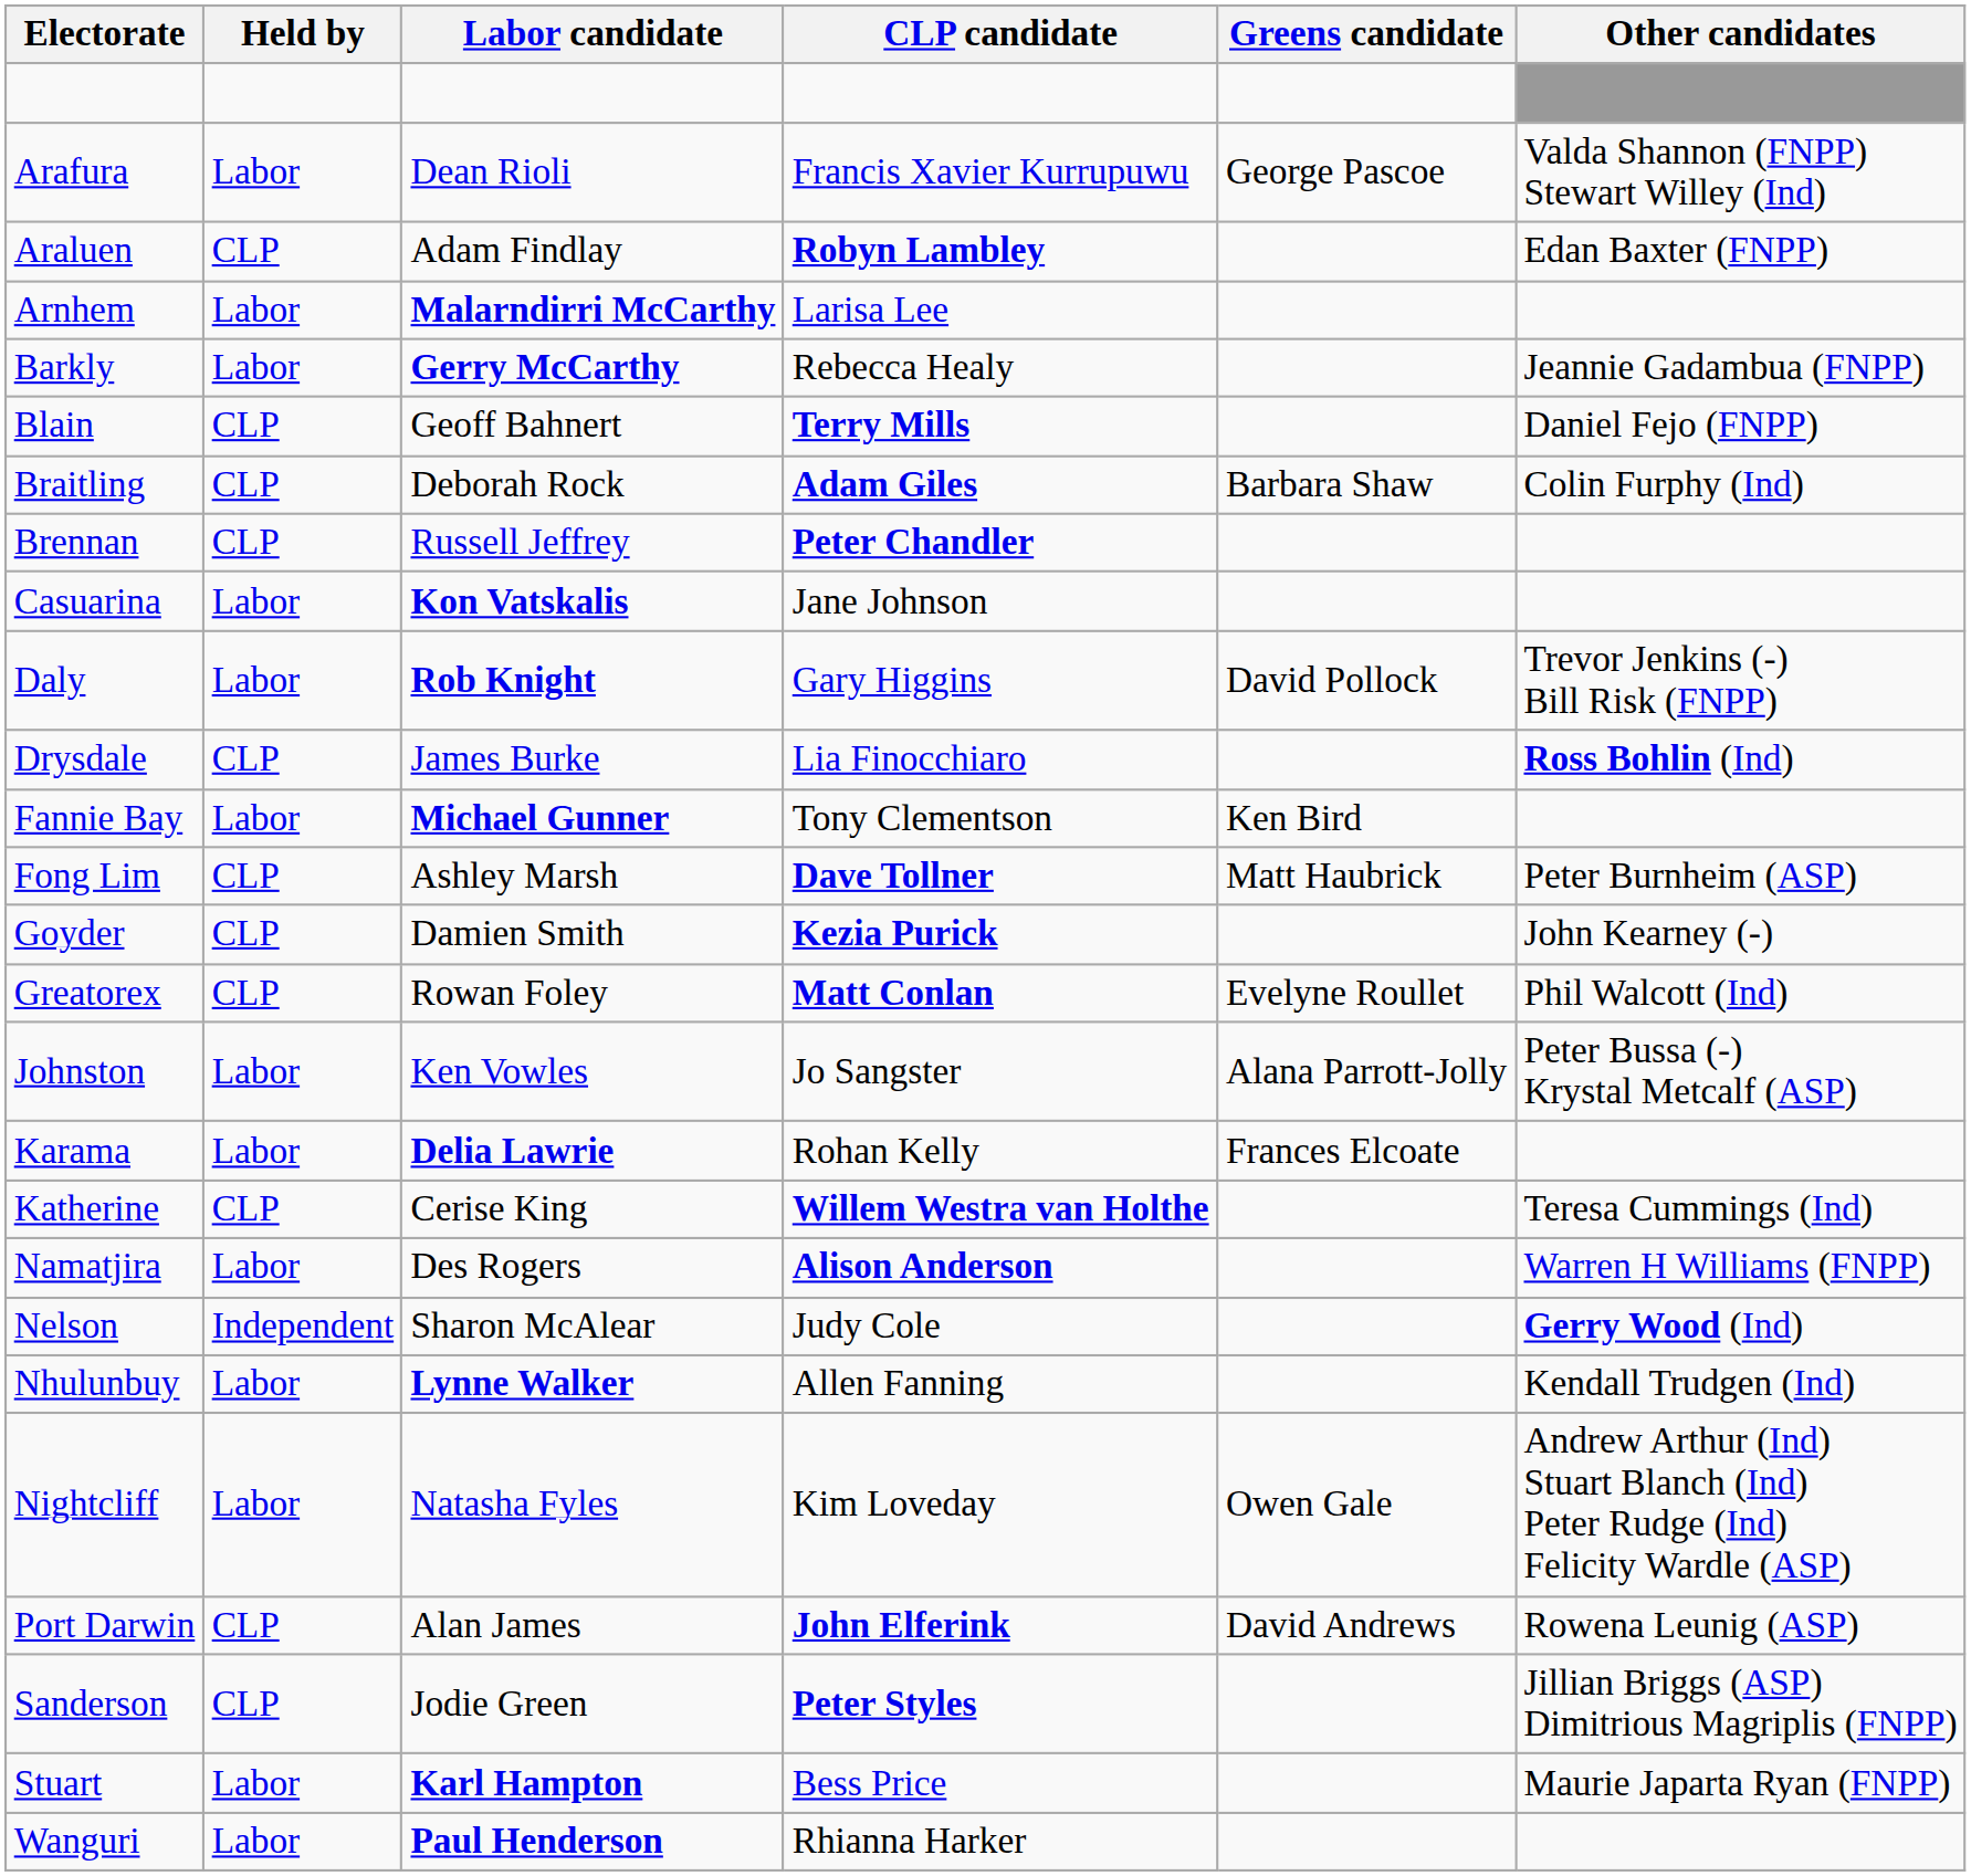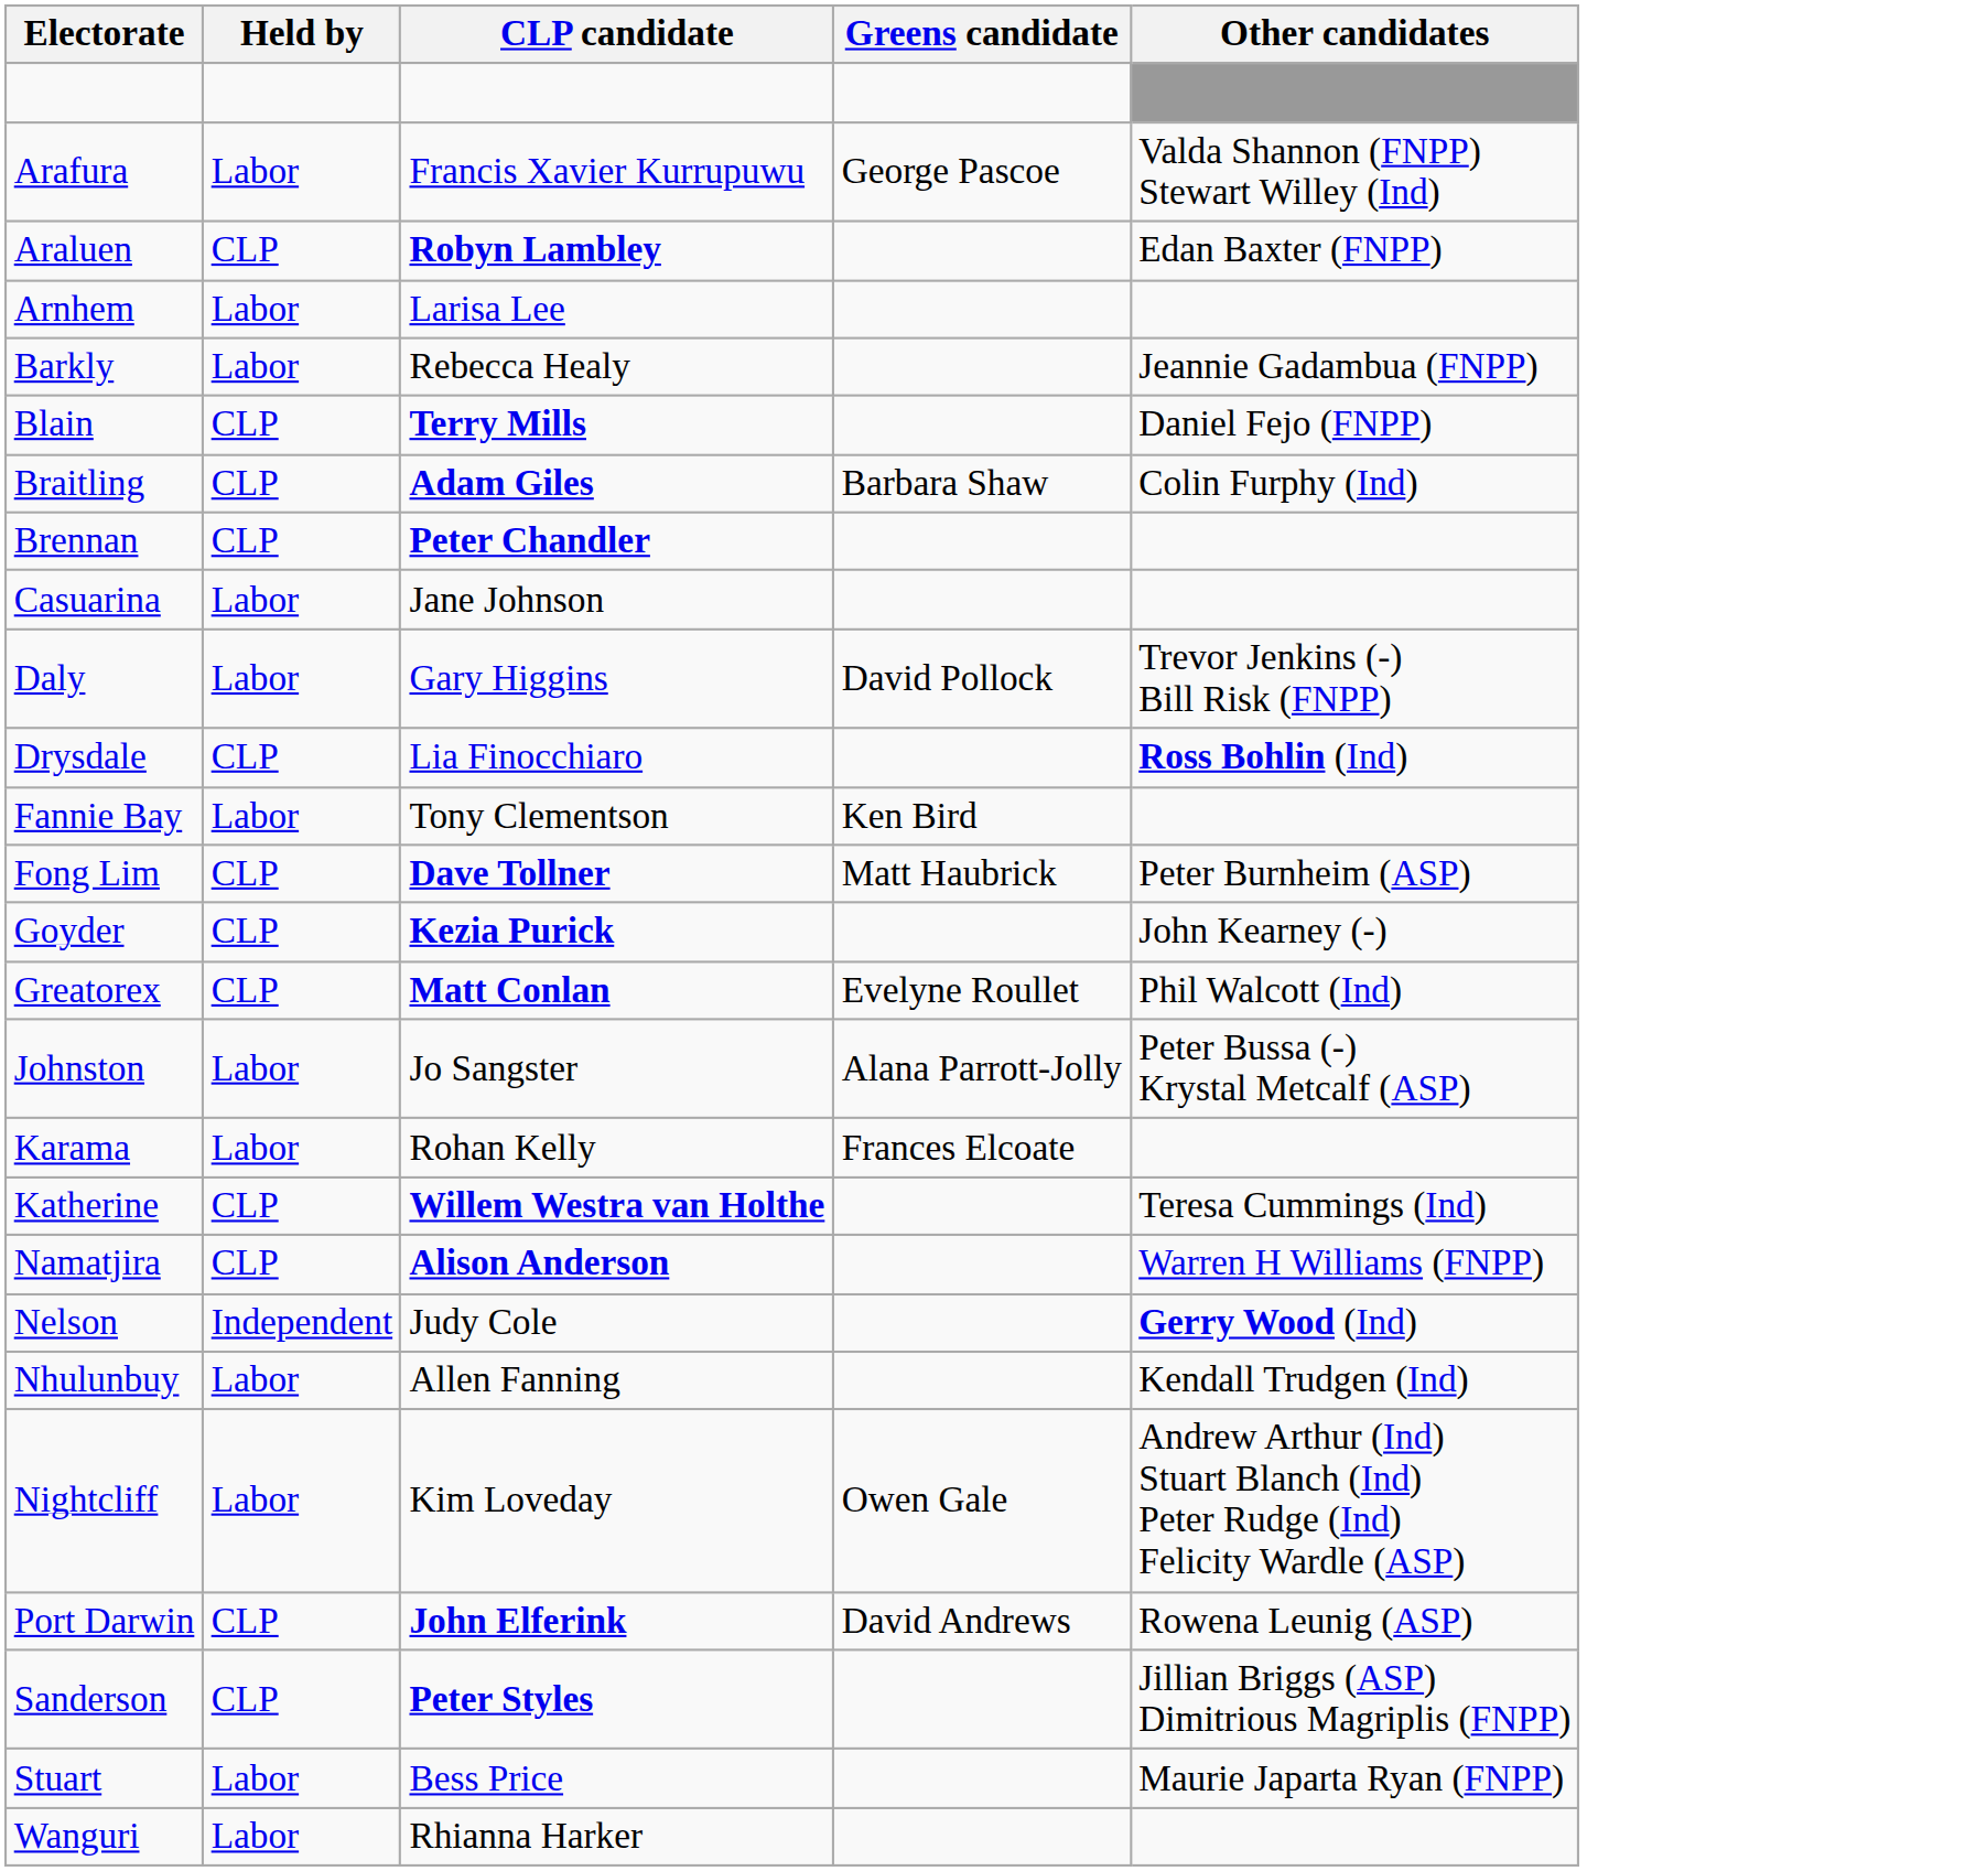- column: Labor candidate | Dean Rioli | Adam Findlay | Malarndirri McCarthy | Gerry McCarthy | Geoff Bahnert | Deborah Rock | Russell Jeffrey | Kon Vatskalis | Rob Knight | James Burke | Michael Gunner | Ashley Marsh | Damien Smith | Rowan Foley | Ken Vowles | Delia Lawrie | Cerise King | Des Rogers | Sharon McAlear | Lynne Walker | Natasha Fyles | Alan James | Jodie Green | Karl Hampton | Paul Henderson
Namatjira | Held by: Labor -> CLP
